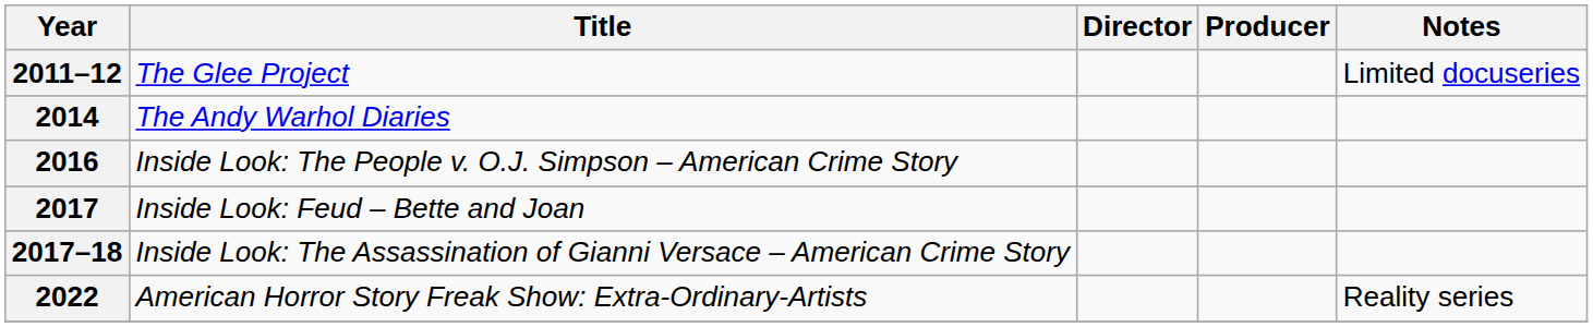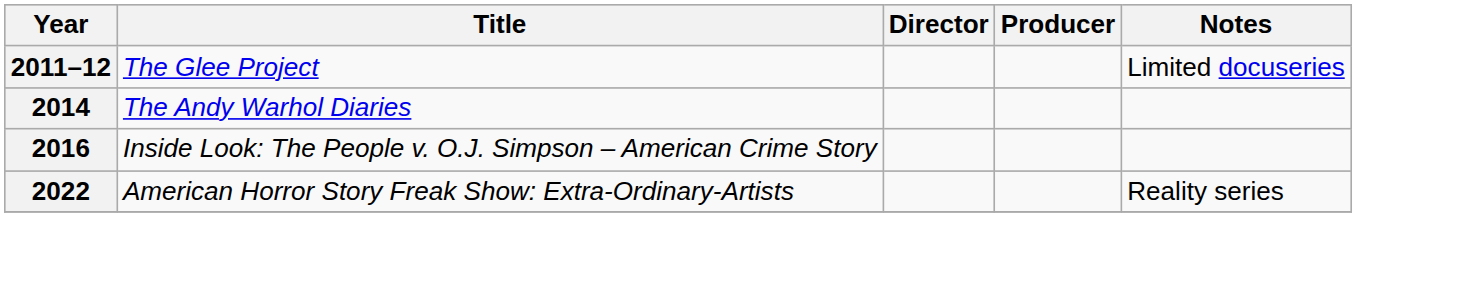- row: 2017 | Inside Look: Feud – Bette and Joan
- row: 2017–18 | Inside Look: The Assassination of Gianni Versace – American Crime Story
